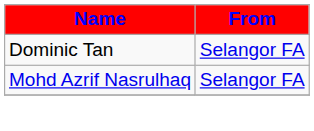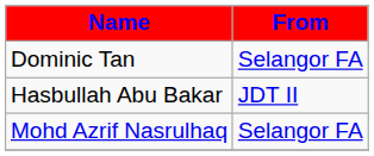+ row: Hasbullah Abu Bakar | JDT II
